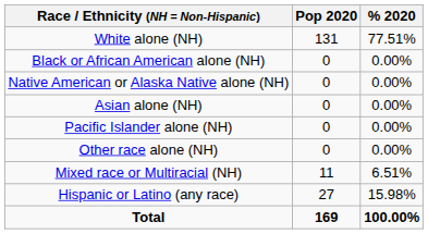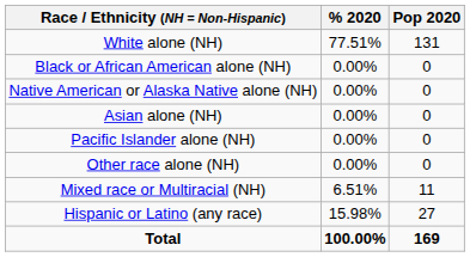columns swapped: Pop 2020 <-> % 2020
